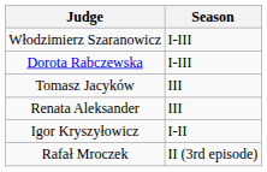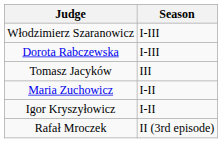- row: Renata Aleksander | III
+ row: Maria Zuchowicz | I-II
